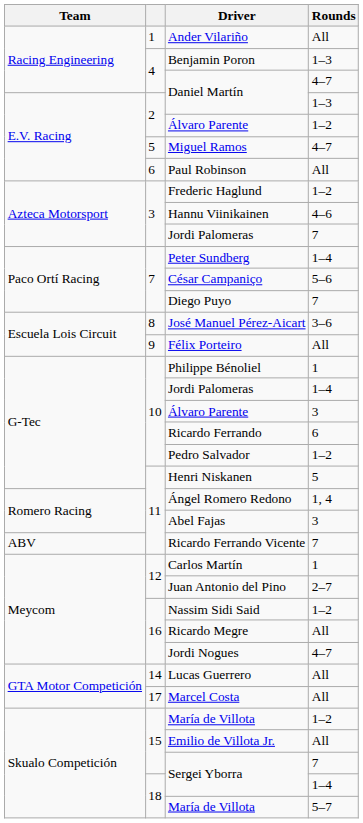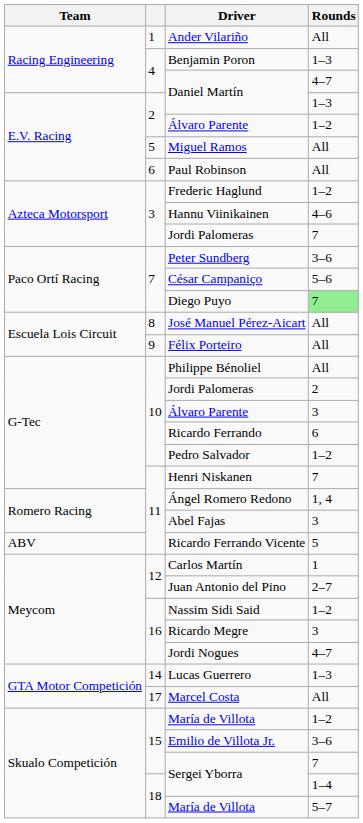Miguel Ramos | Rounds: 4–7 -> All
Peter Sundberg | Rounds: 1–4 -> 3–6
Diego Puyo | Rounds: no background -> lightgreen background
José Manuel Pérez-Aicart | Rounds: 3–6 -> All
Philippe Bénoliel | Rounds: 1 -> All
10 / Jordi Palomeras | Rounds: 1–4 -> 2
Henri Niskanen | Rounds: 5 -> 7
Ricardo Ferrando Vicente | Rounds: 7 -> 5
Ricardo Megre | Rounds: All -> 3
Lucas Guerrero | Rounds: All -> 1–3
Emilio de Villota Jr. | Rounds: All -> 3–6
